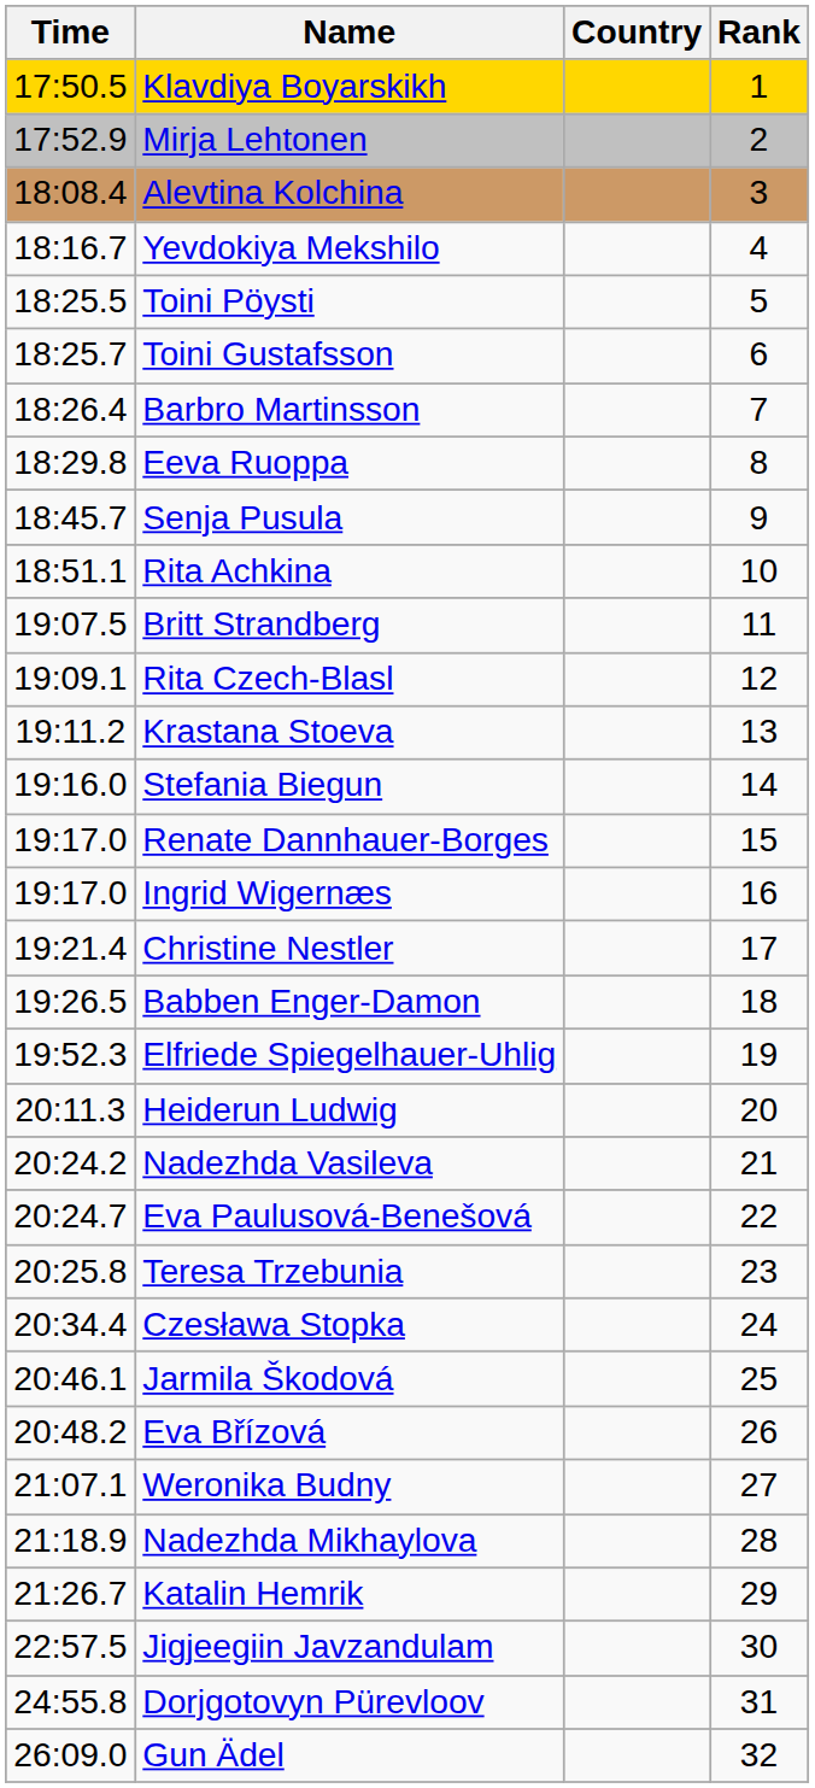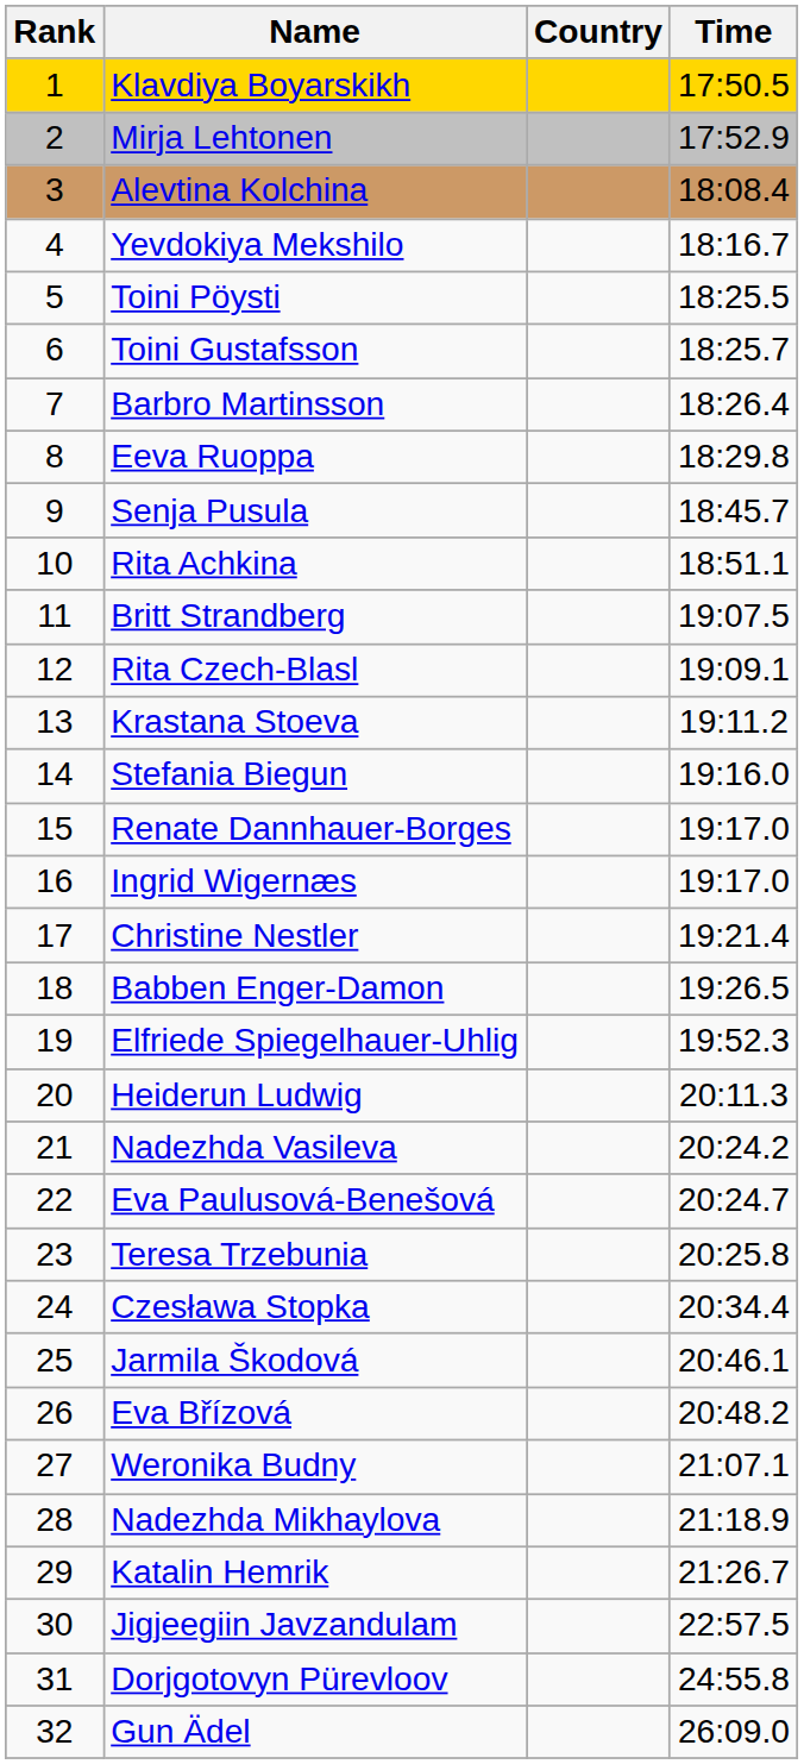columns swapped: Rank <-> Time
